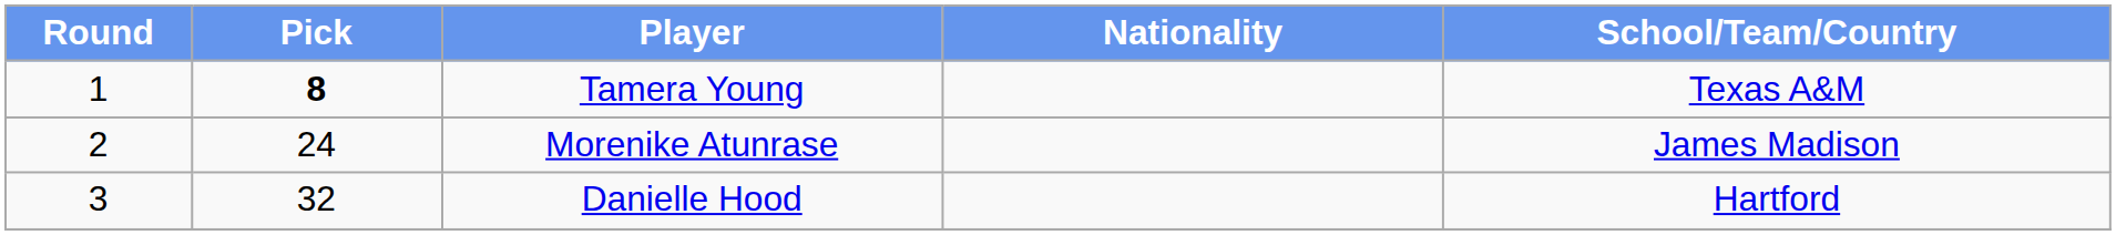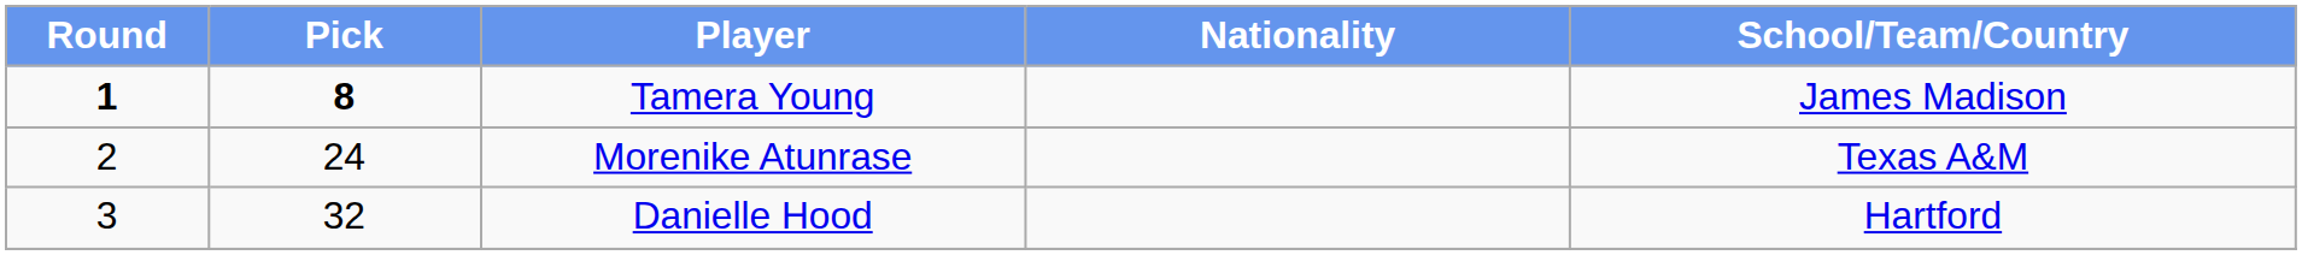Tamera Young | Round: normal -> bold
Tamera Young | School/Team/Country: Texas A&M -> James Madison
Morenike Atunrase | School/Team/Country: James Madison -> Texas A&M
